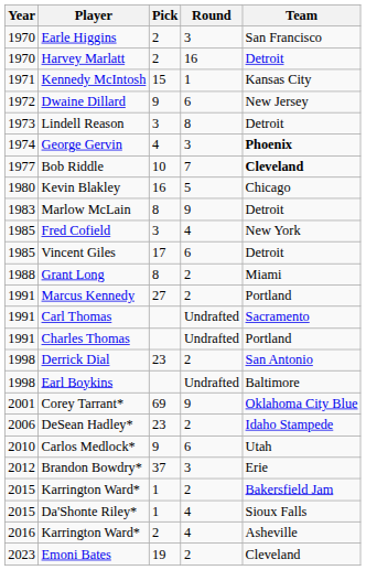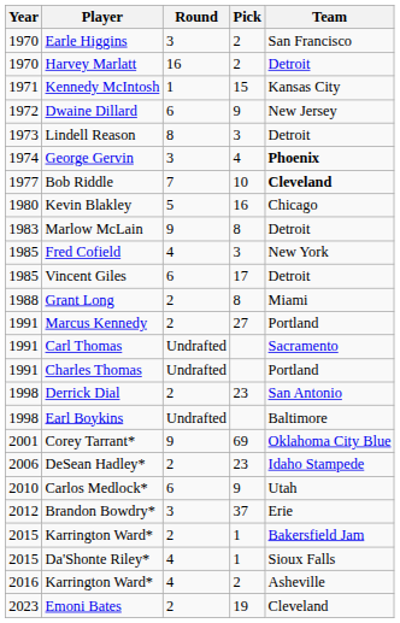columns swapped: Round <-> Pick
